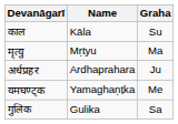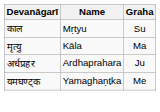काल | Name: Kāla -> Mṛtyu
मृत्यु | Name: Mṛtyu -> Kāla
- row: गुलिक | Gulika | Sa
